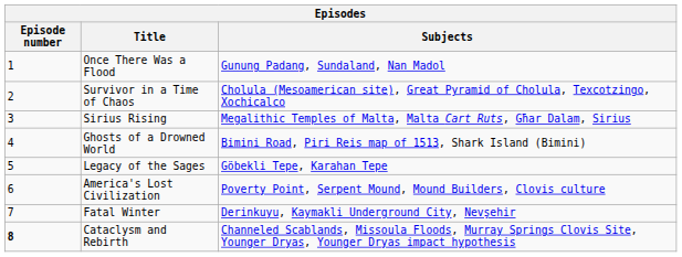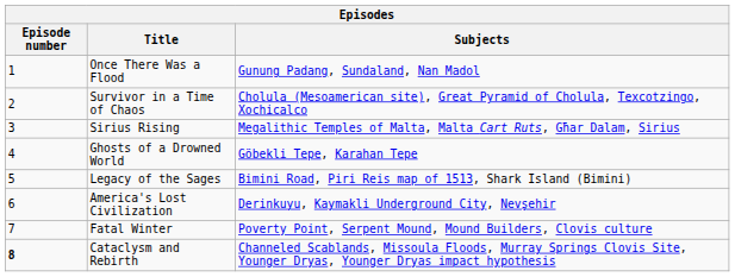Ghosts of a Drowned World | Subjects: Bimini Road, Piri Reis map of 1513, Shark Island (Bimini) -> Göbekli Tepe, Karahan Tepe
Legacy of the Sages | Subjects: Göbekli Tepe, Karahan Tepe -> Bimini Road, Piri Reis map of 1513, Shark Island (Bimini)
America's Lost Civilization | Subjects: Poverty Point, Serpent Mound, Mound Builders, Clovis culture -> Derinkuyu, Kaymakli Underground City, Nevşehir
Fatal Winter | Subjects: Derinkuyu, Kaymakli Underground City, Nevşehir -> Poverty Point, Serpent Mound, Mound Builders, Clovis culture
